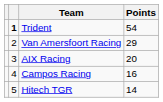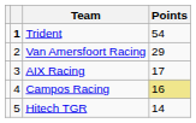AIX Racing | Points: 20 -> 17
Campos Racing | Points: no background -> khaki background
